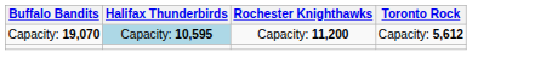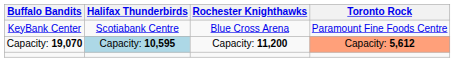+ row: KeyBank Center | Scotiabank Centre | Blue Cross Arena | Paramount Fine Foods Centre
Capacity: 19,070 | Toronto Rock: no background -> lightsalmon background
